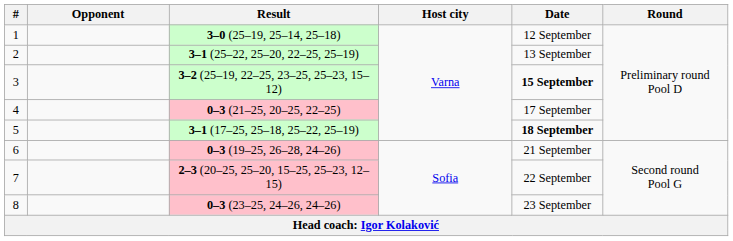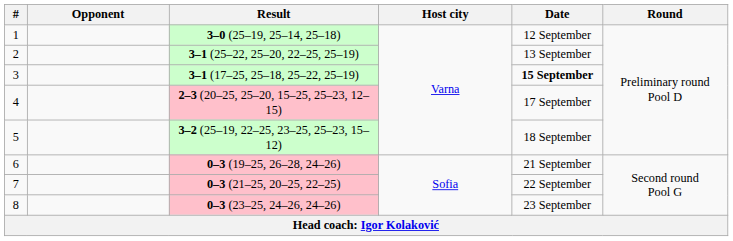3 | Result: 3–2 (25–19, 22–25, 23–25, 25–23, 15–12) -> 3–1 (17–25, 25–18, 25–22, 25–19)
4 | Result: 0–3 (21–25, 20–25, 22–25) -> 2–3 (20–25, 25–20, 15–25, 25–23, 12–15)
5 | Result: 3–1 (17–25, 25–18, 25–22, 25–19) -> 3–2 (25–19, 22–25, 23–25, 25–23, 15–12)
5 | Date: bold -> normal
7 | Result: 2–3 (20–25, 25–20, 15–25, 25–23, 12–15) -> 0–3 (21–25, 20–25, 22–25)
